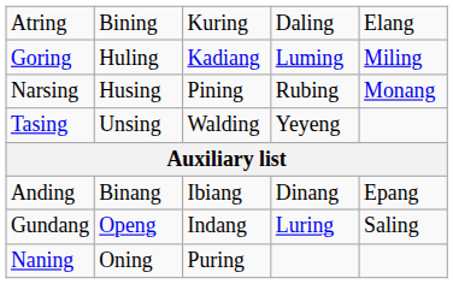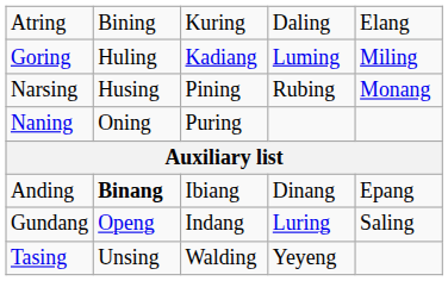rows swapped: Tasing <-> Naning
Anding | column 2: normal -> bold
